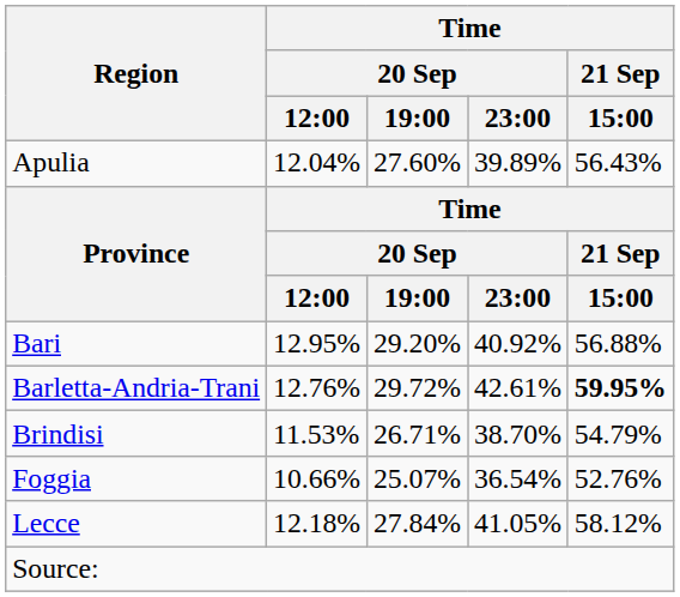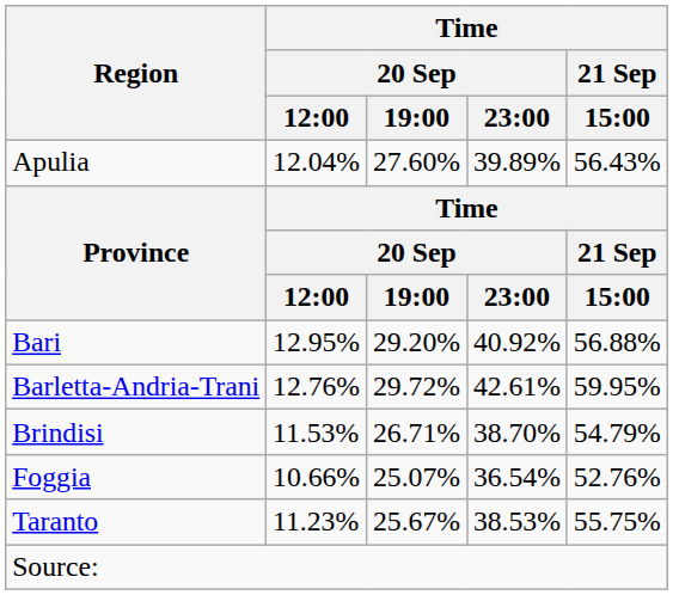Barletta-Andria-Trani | Time / 21 Sep / 15:00: bold -> normal
- row: Lecce | 12.18% | 27.84% | 41.05% | 58.12%
+ row: Taranto | 11.23% | 25.67% | 38.53% | 55.75%
